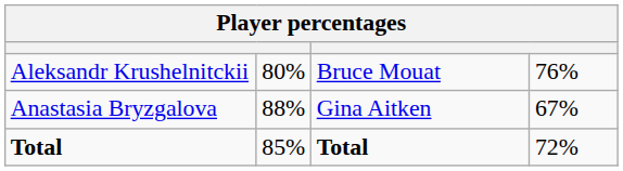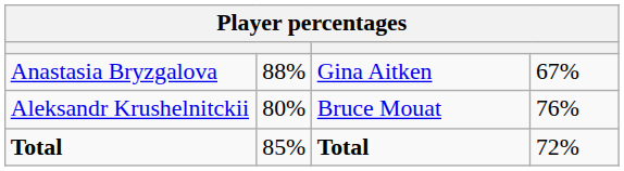rows swapped: Anastasia Bryzgalova <-> Aleksandr Krushelnitckii
